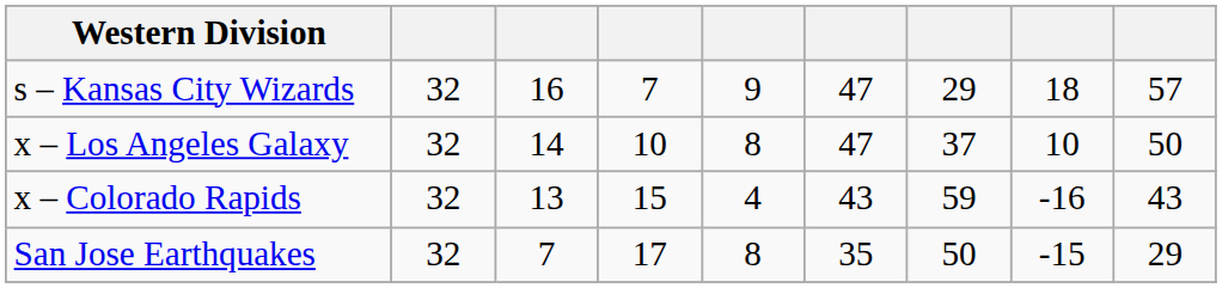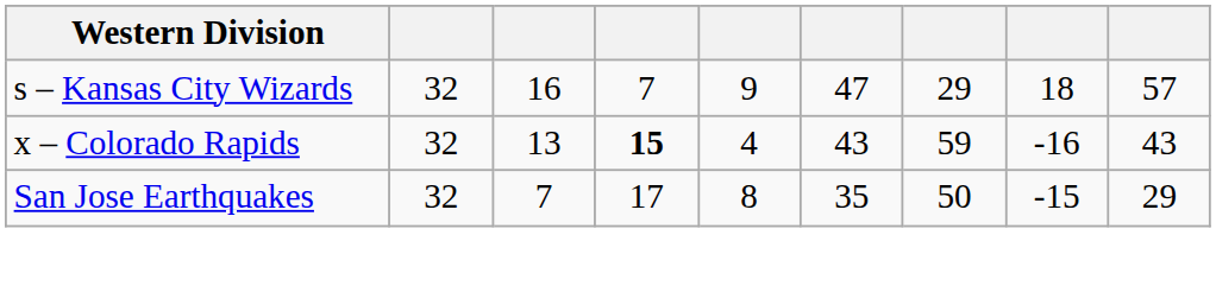- row: x – Los Angeles Galaxy | 32 | 14 | 10 | 8 | 47 | 37 | 10 | 50
x – Colorado Rapids | column 4: normal -> bold
